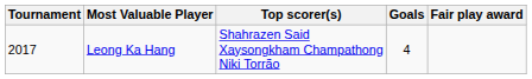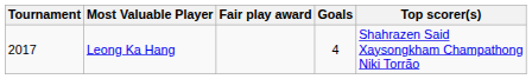columns swapped: Top scorer(s) <-> Fair play award
